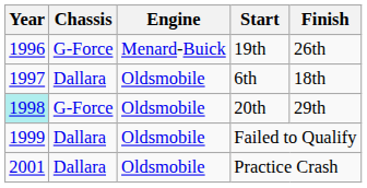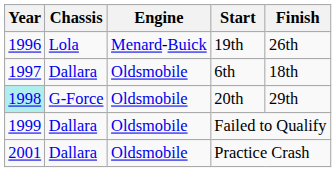19th | Chassis: G-Force -> Lola
